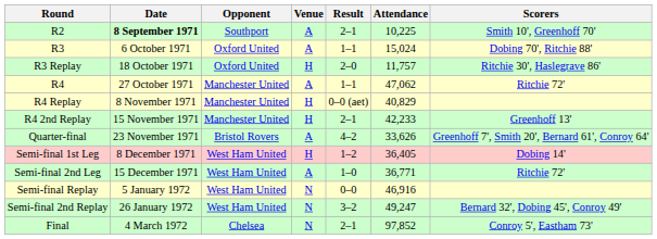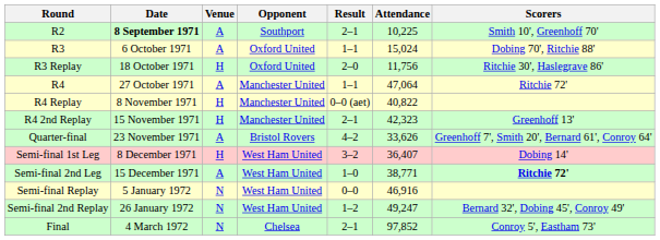columns swapped: Opponent <-> Venue
R3 Replay | Attendance: 11,757 -> 11,756
R4 | Attendance: 47,062 -> 47,064
R4 Replay | Attendance: 40,829 -> 40,822
R4 2nd Replay | Attendance: 42,233 -> 42,323
Semi-final 1st Leg | Result: 1–2 -> 3–2
Semi-final 1st Leg | Attendance: 36,405 -> 36,407
Semi-final 2nd Leg | Attendance: 36,771 -> 38,771
Semi-final 2nd Leg | Scorers: normal -> bold
Semi-final 2nd Replay | Result: 3–2 -> 1–2
